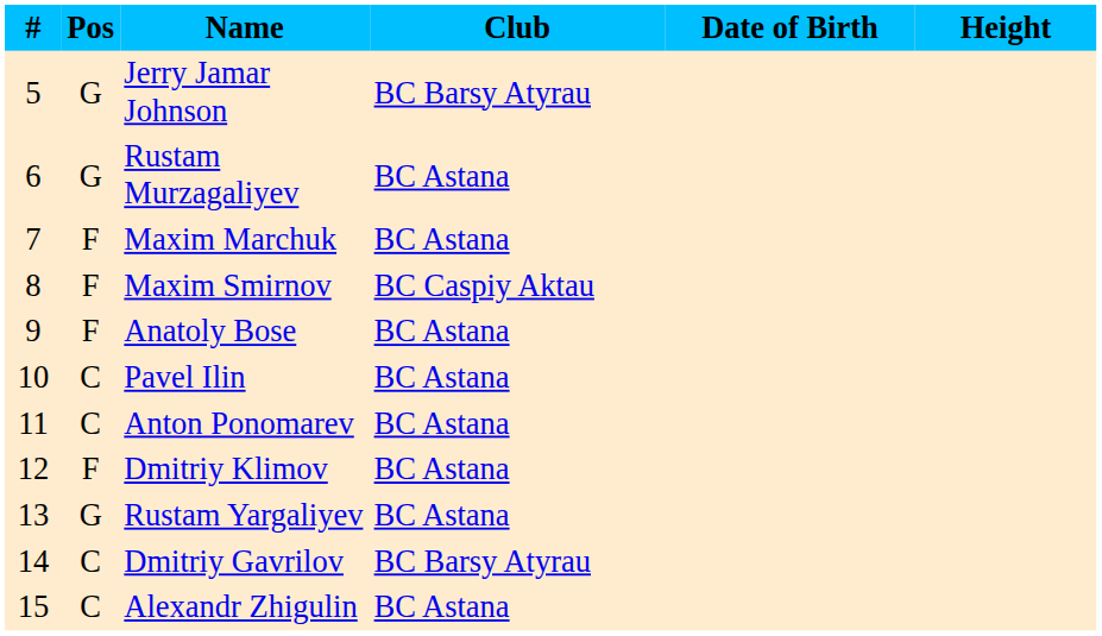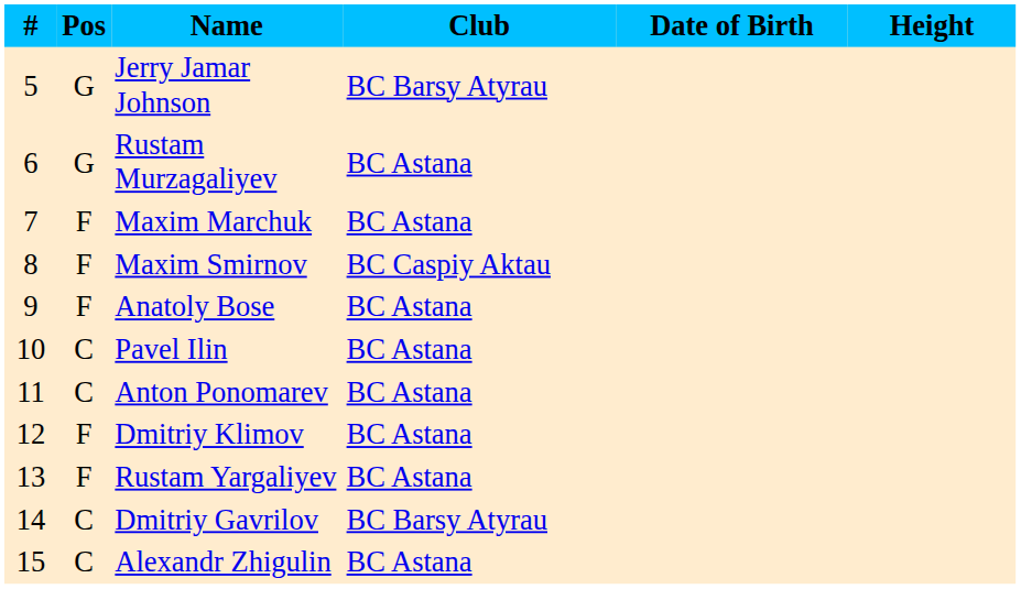Rustam Yargaliyev | Pos: G -> F
